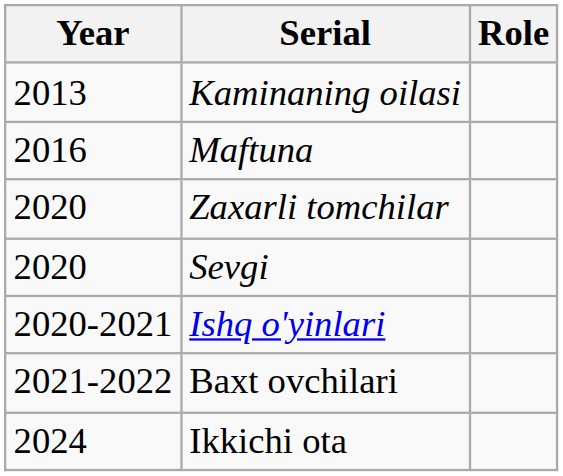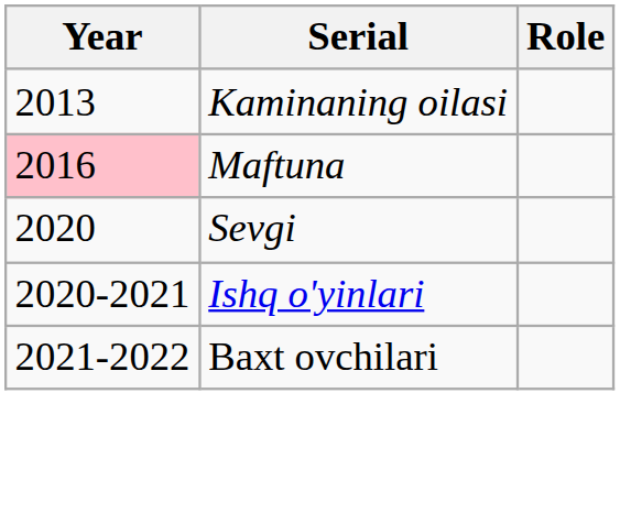Maftuna | Year: no background -> pink background
- row: 2020 | Zaxarli tomchilar
- row: 2024 | Ikkichi ota
